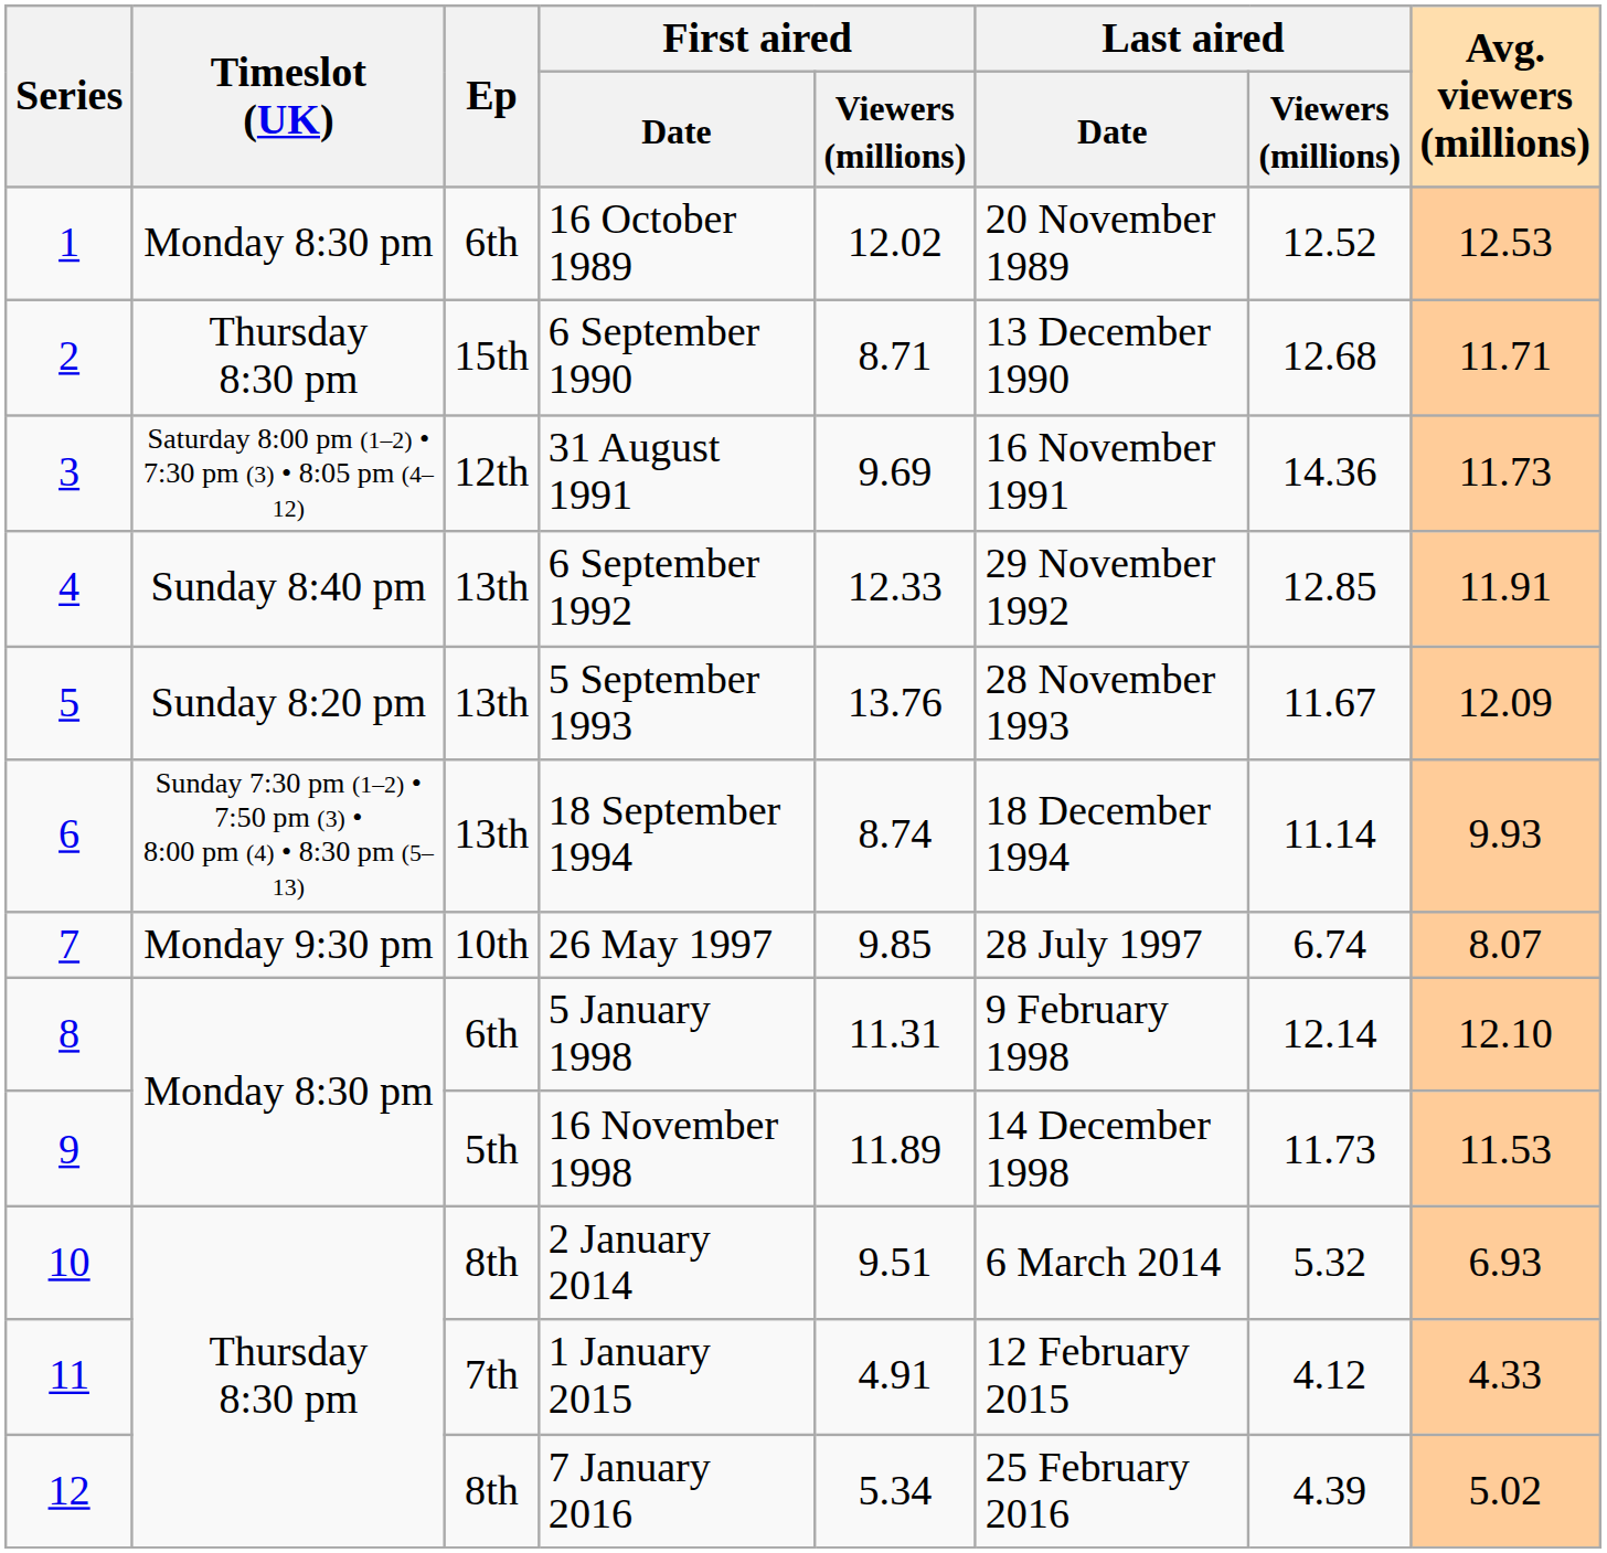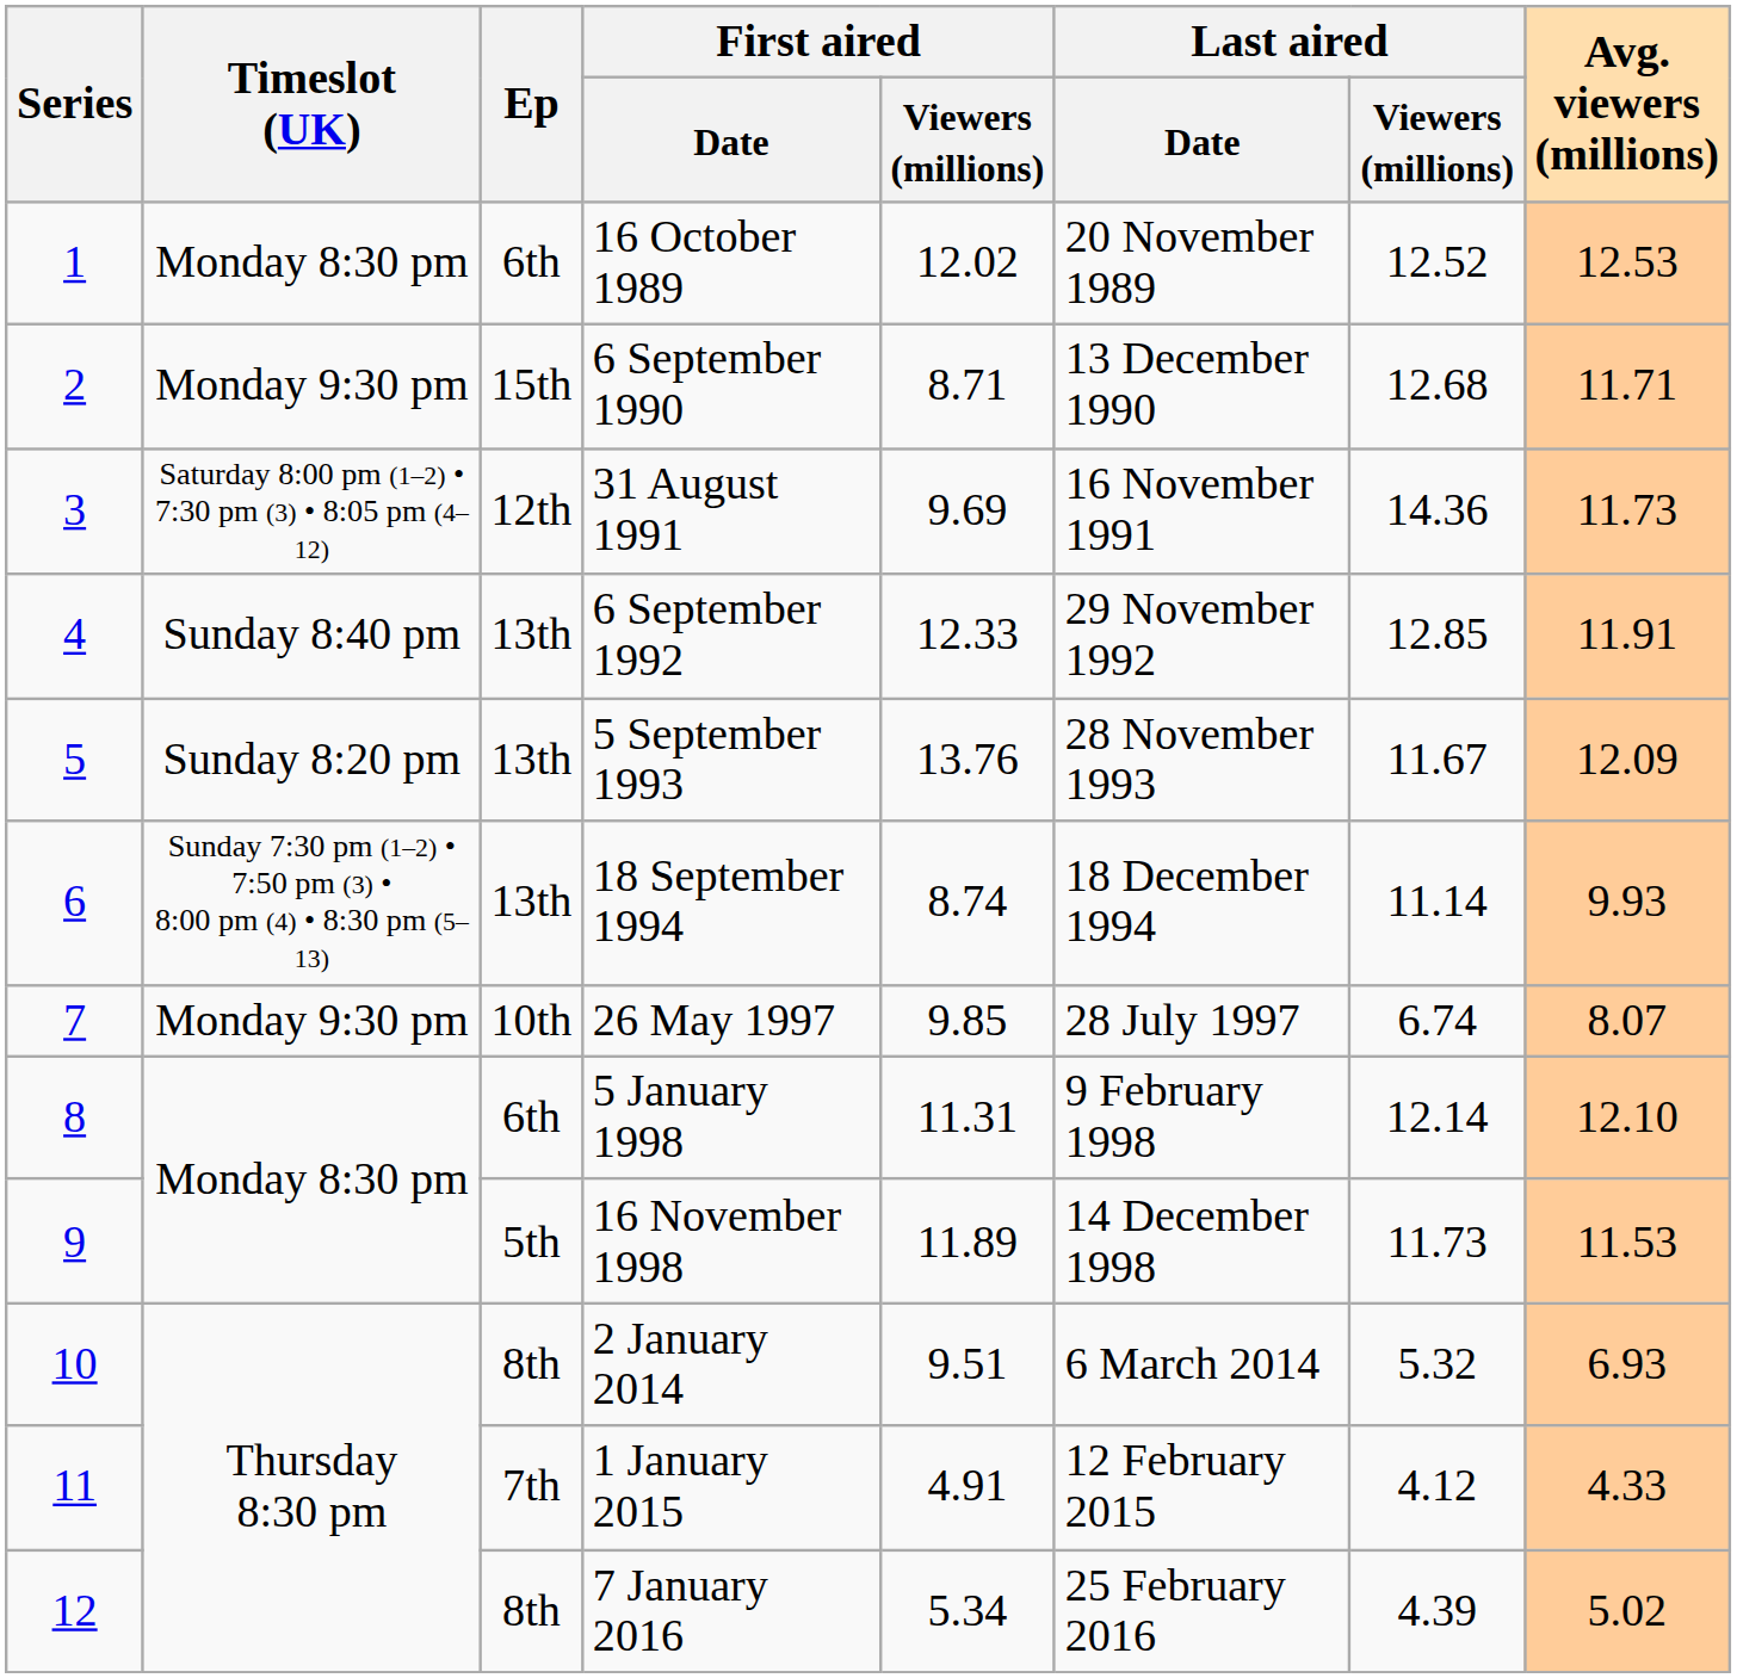6 September 1990 | Timeslot (UK): Thursday 8:30 pm -> Monday 9:30 pm
